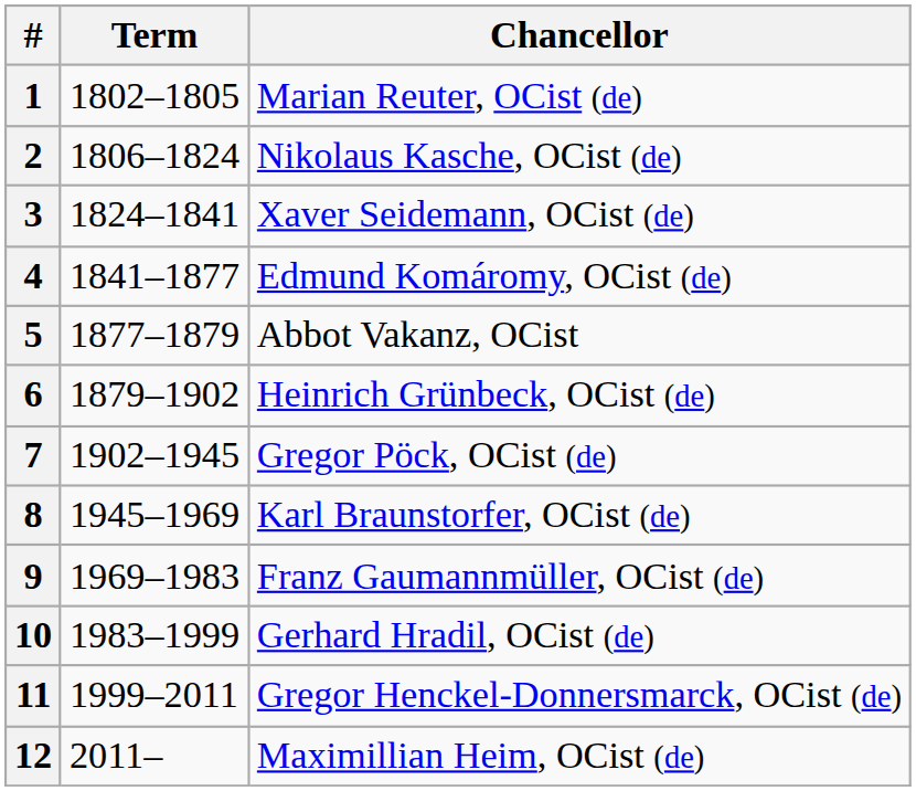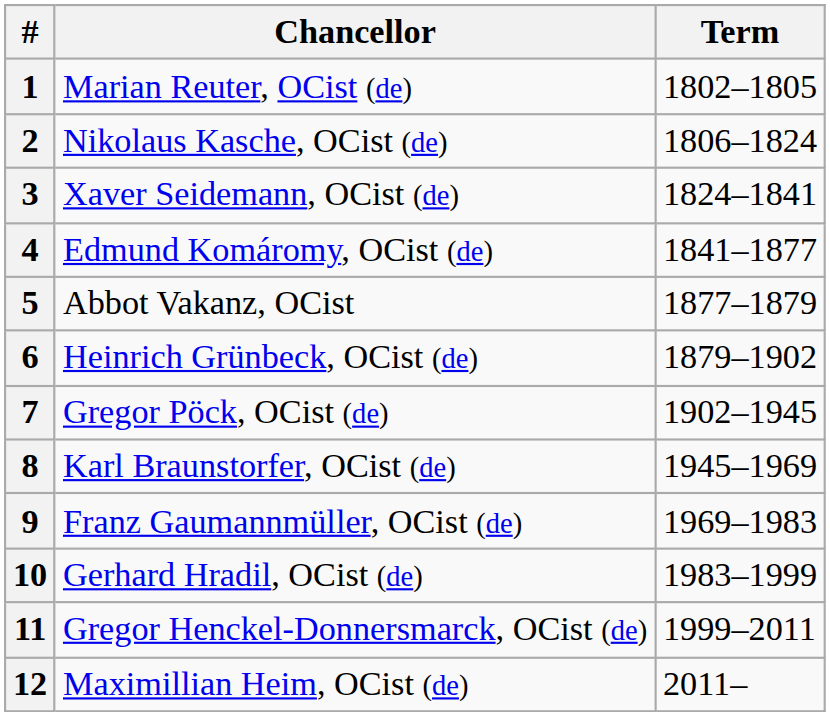columns swapped: Chancellor <-> Term
